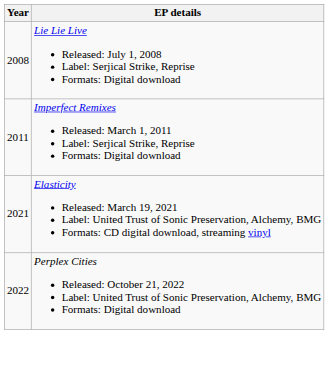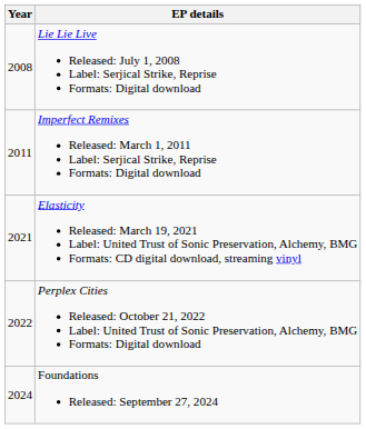+ row: 2024 | Foundations Released: September 27, 2024
